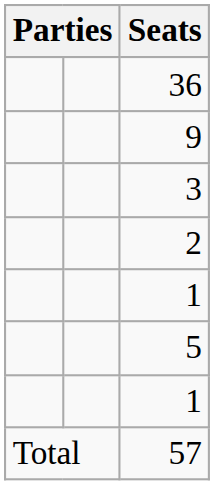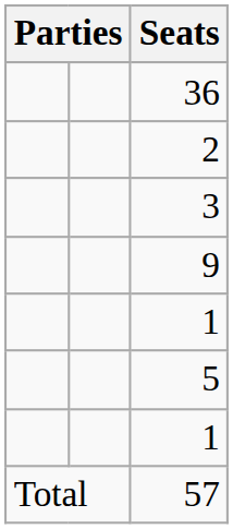rows swapped: 9 <-> 2
